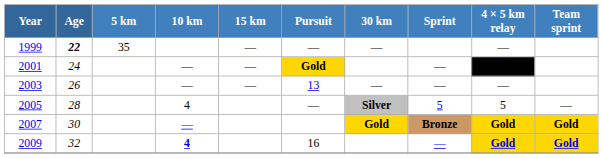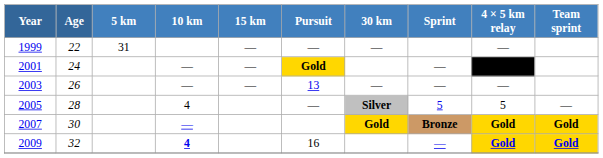1999 | Age: bold -> normal
1999 | 5 km: 35 -> 31
